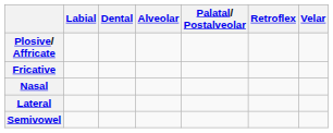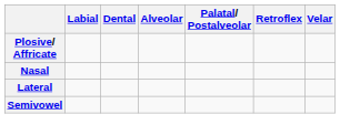- row: Fricative
